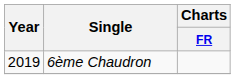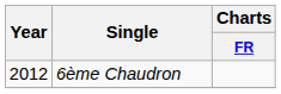6ème Chaudron | Year: 2019 -> 2012
